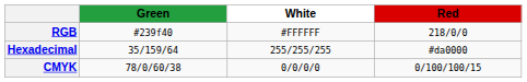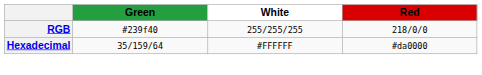RGB | White: #FFFFFF -> 255/255/255
Hexadecimal | White: 255/255/255 -> #FFFFFF
- row: CMYK | 78/0/60/38 | 0/0/0/0 | 0/100/100/15
